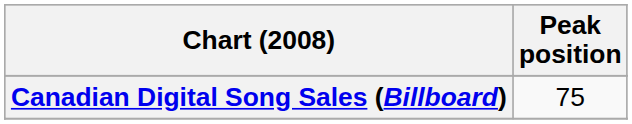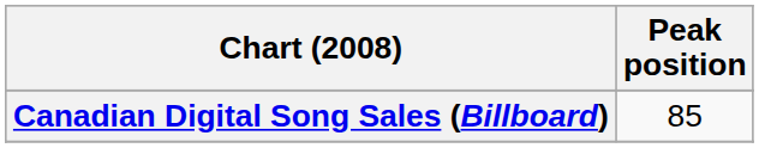Canadian Digital Song Sales (Billboard) | Peak position: 75 -> 85
